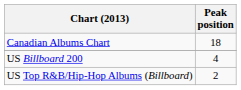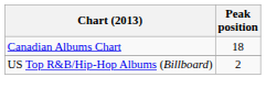- row: US Billboard 200 | 4
